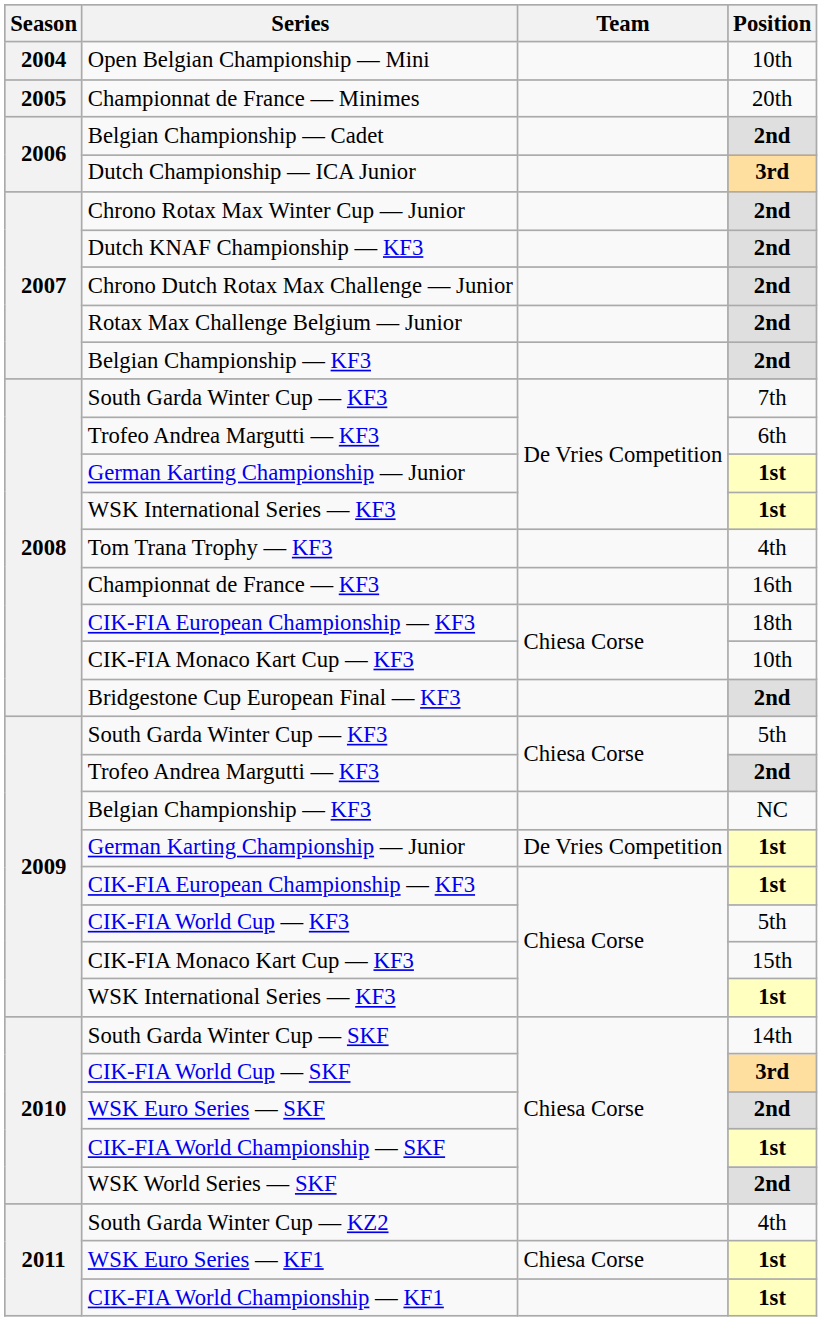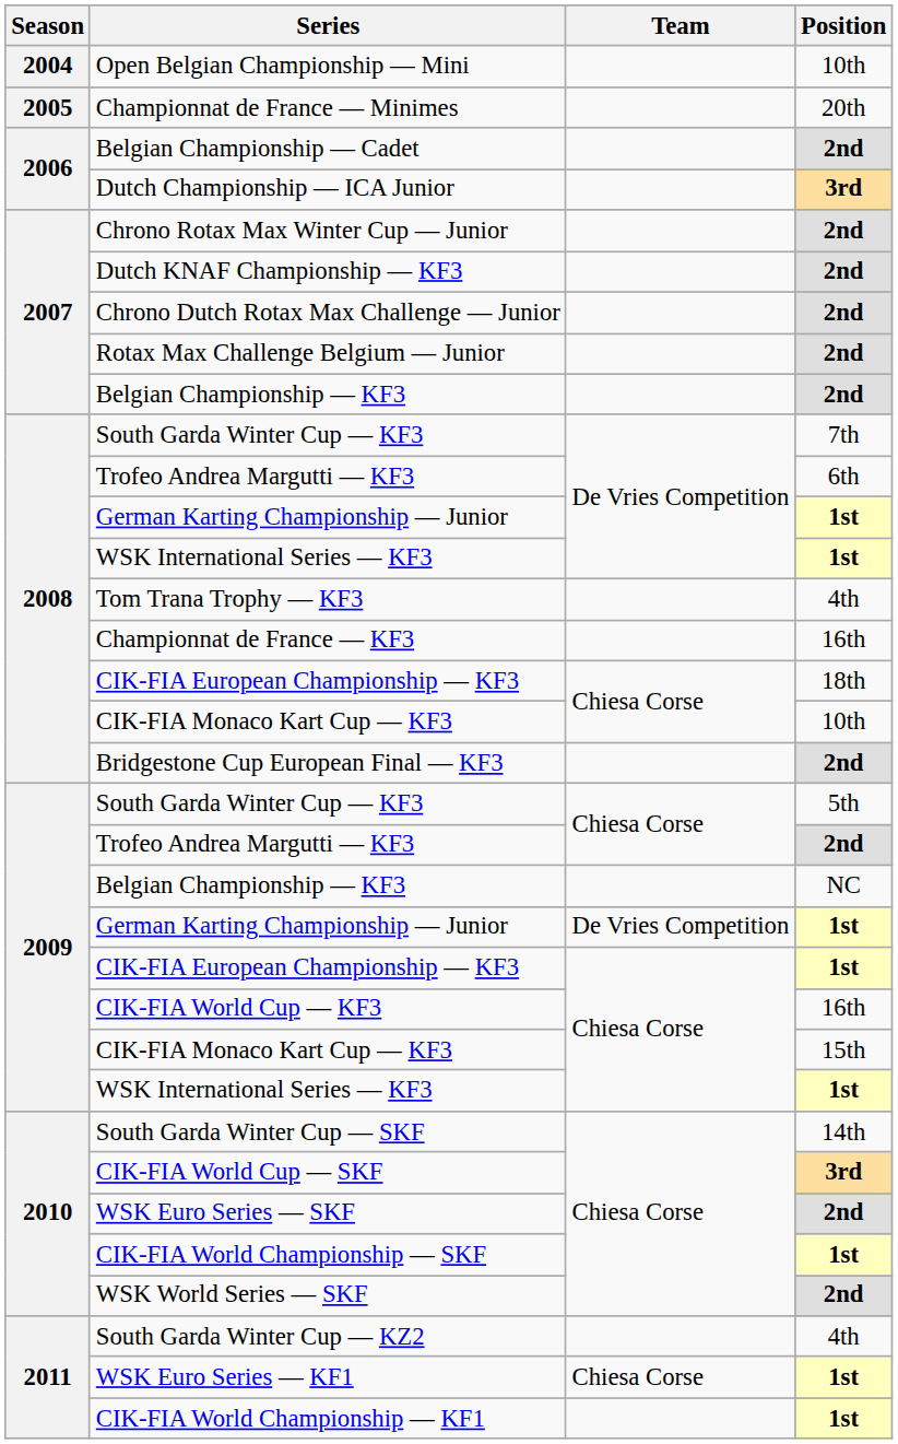CIK-FIA World Cup — KF3 | Position: 5th -> 16th
